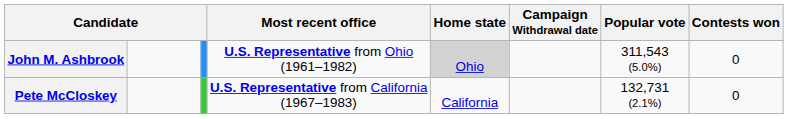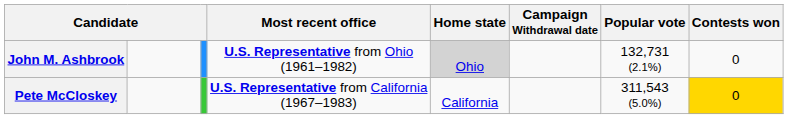John M. Ashbrook | Popular vote: 311,543 (5.0%) -> 132,731 (2.1%)
Pete McCloskey | Popular vote: 132,731 (2.1%) -> 311,543 (5.0%)
Pete McCloskey | Contests won: no background -> gold background
